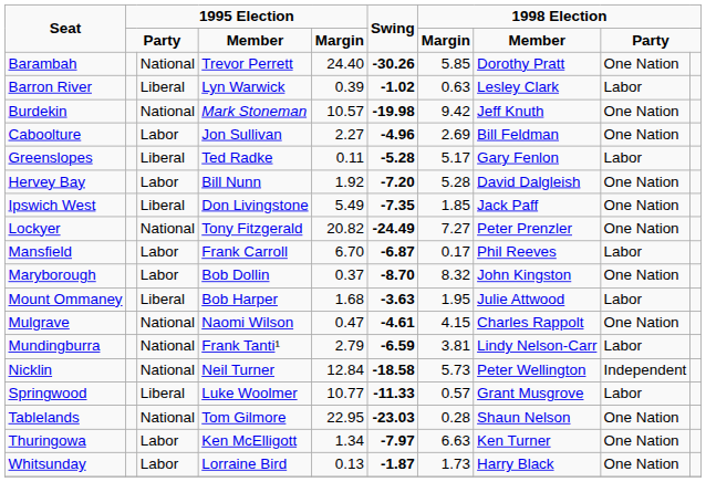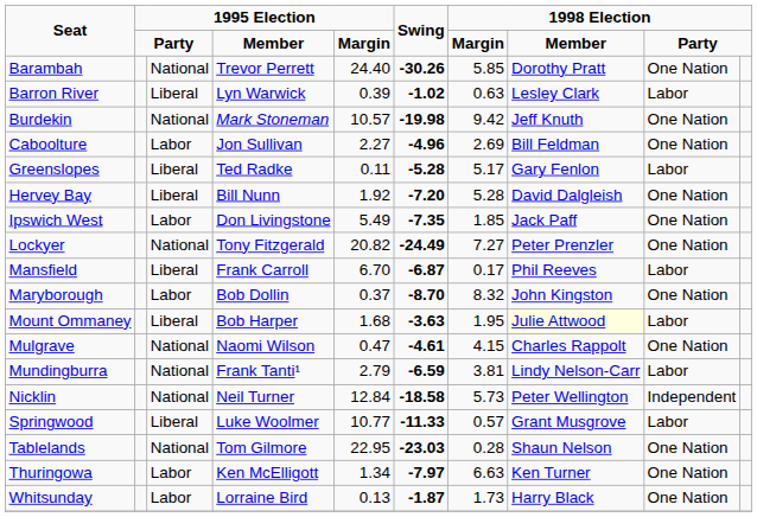Hervey Bay | column 3: Labor -> Liberal
Ipswich West | column 3: Liberal -> Labor
Mansfield | column 3: Labor -> Liberal
Mount Ommaney | column 8: no background -> lightyellow background
